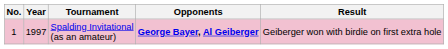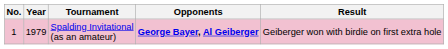Spalding Invitational (as an amateur) | Year: 1997 -> 1979
